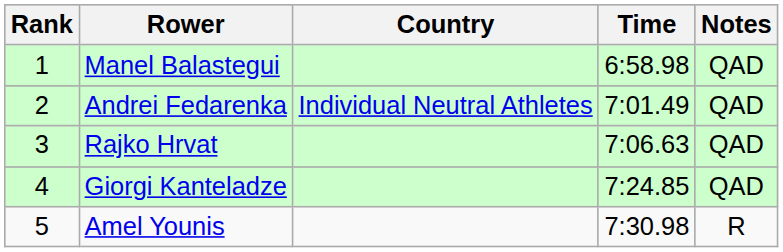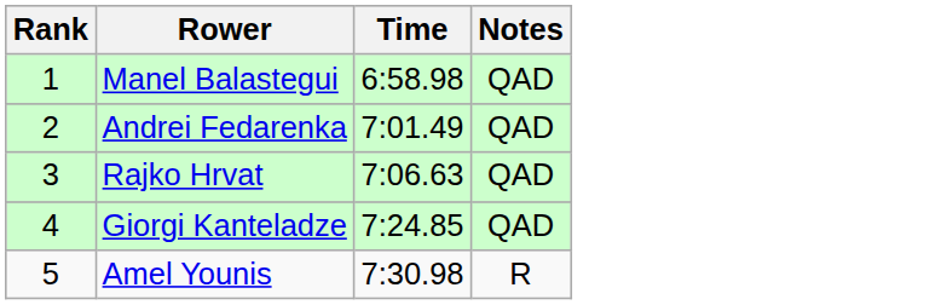- column: Country | Individual Neutral Athletes
